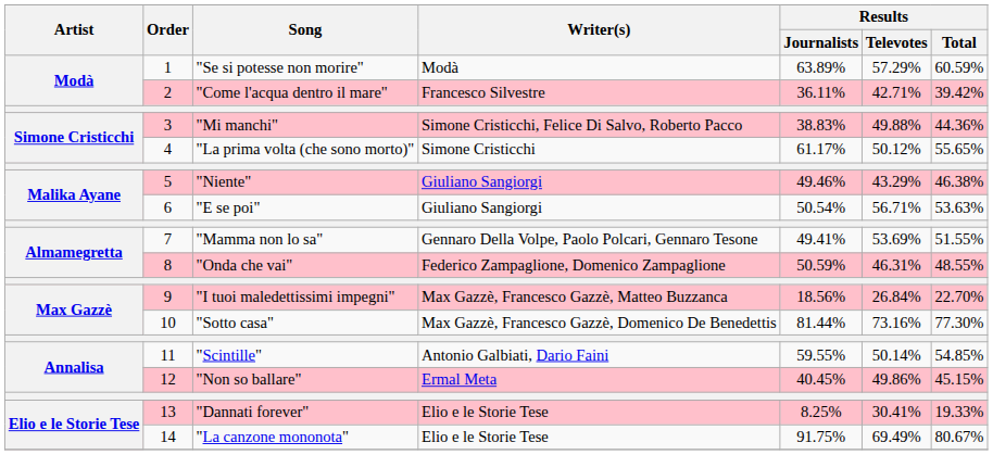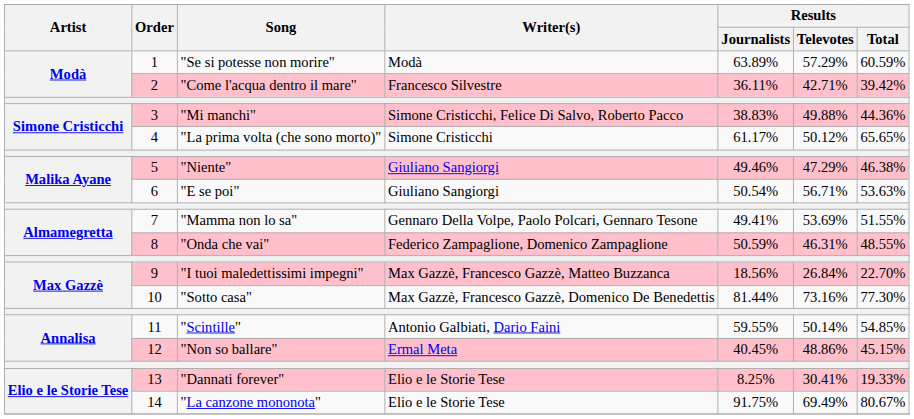"La prima volta (che sono morto)" | Results / Total: 55.65% -> 65.65%
"Niente" | Results / Televotes: 43.29% -> 47.29%
"Non so ballare" | Results / Televotes: 49.86% -> 48.86%
